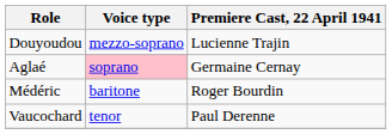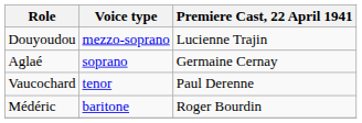Aglaé | Voice type: pink background -> no background
rows swapped: Médéric <-> Vaucochard
